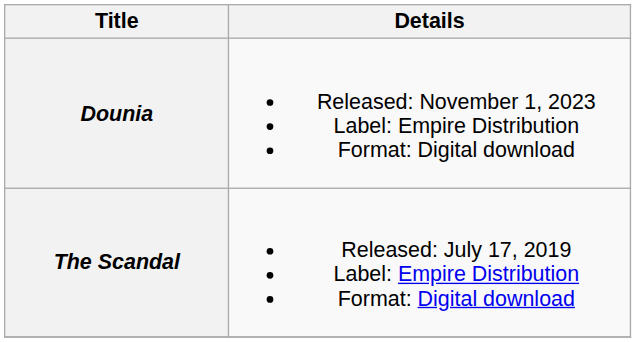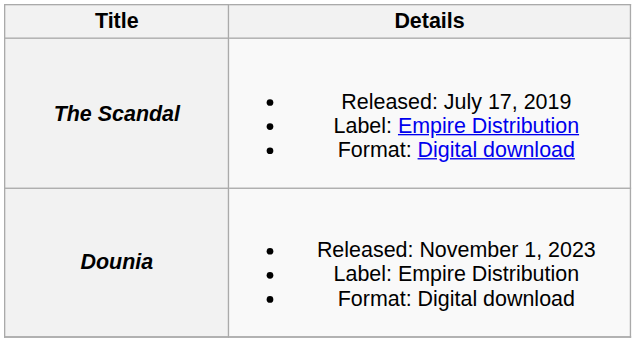rows swapped: The Scandal <-> Dounia
